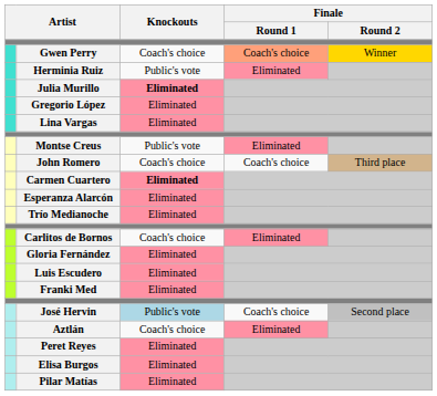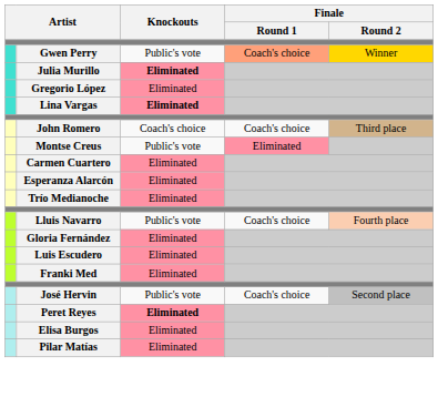Gwen Perry | Knockouts: Coach's choice -> Public's vote
- row: Herminia Ruiz | Public's vote | Eliminated
Lina Vargas | Knockouts: normal -> bold
rows swapped: John Romero <-> Montse Creus
Carmen Cuartero | Knockouts: bold -> normal
+ row: Lluis Navarro | Public's vote | Coach's choice | Fourth place
- row: Carlitos de Bornos | Coach's choice | Eliminated
José Hervin | Knockouts: lightblue background -> no background
- row: Aztlán | Coach's choice | Eliminated
Peret Reyes | Knockouts: normal -> bold
